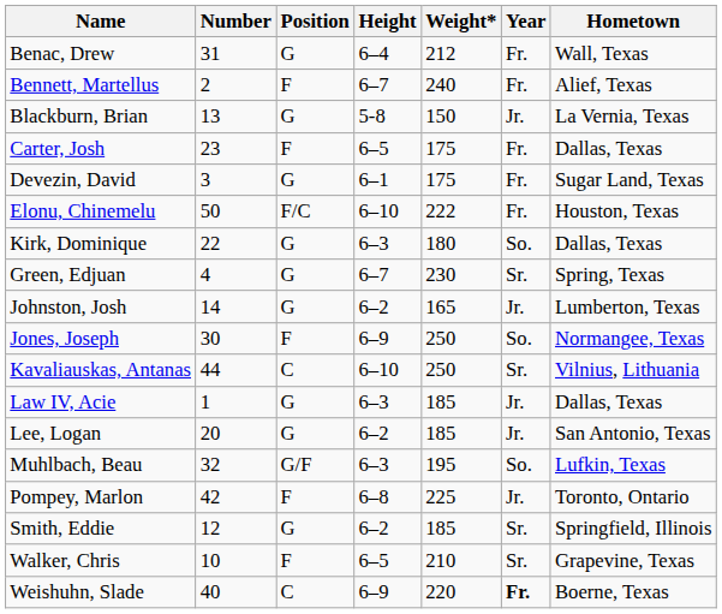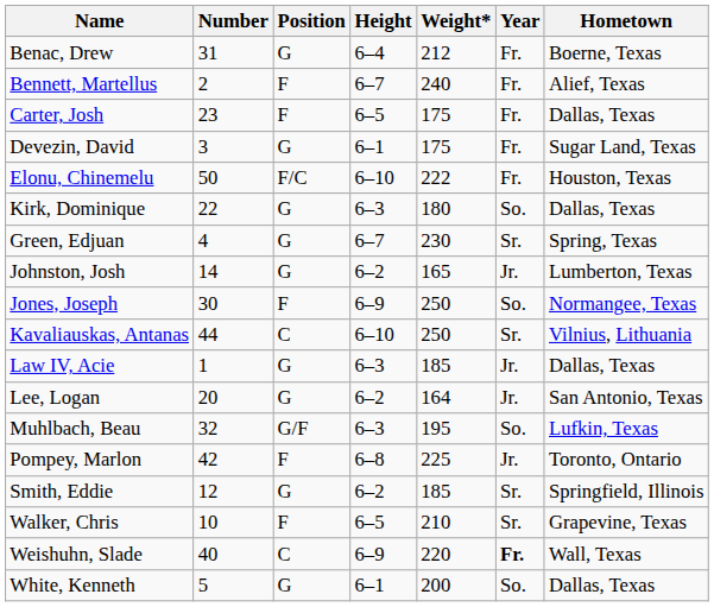Benac, Drew | Hometown: Wall, Texas -> Boerne, Texas
- row: Blackburn, Brian | 13 | G | 5-8 | 150 | Jr. | La Vernia, Texas
Lee, Logan | Weight*: 185 -> 164
Weishuhn, Slade | Hometown: Boerne, Texas -> Wall, Texas
+ row: White, Kenneth | 5 | G | 6–1 | 200 | So. | Dallas, Texas
